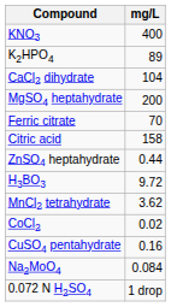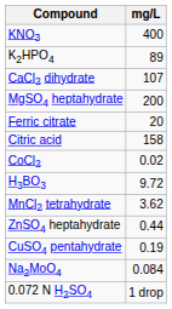CaCl2 dihydrate | mg/L: 104 -> 107
Ferric citrate | mg/L: 70 -> 20
rows swapped: CoCl2 <-> ZnSO4 heptahydrate
CuSO4 pentahydrate | mg/L: 0.16 -> 0.19
